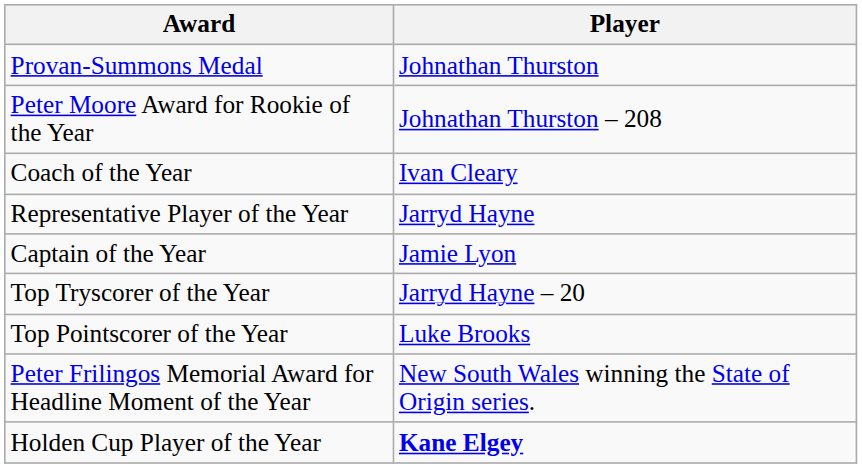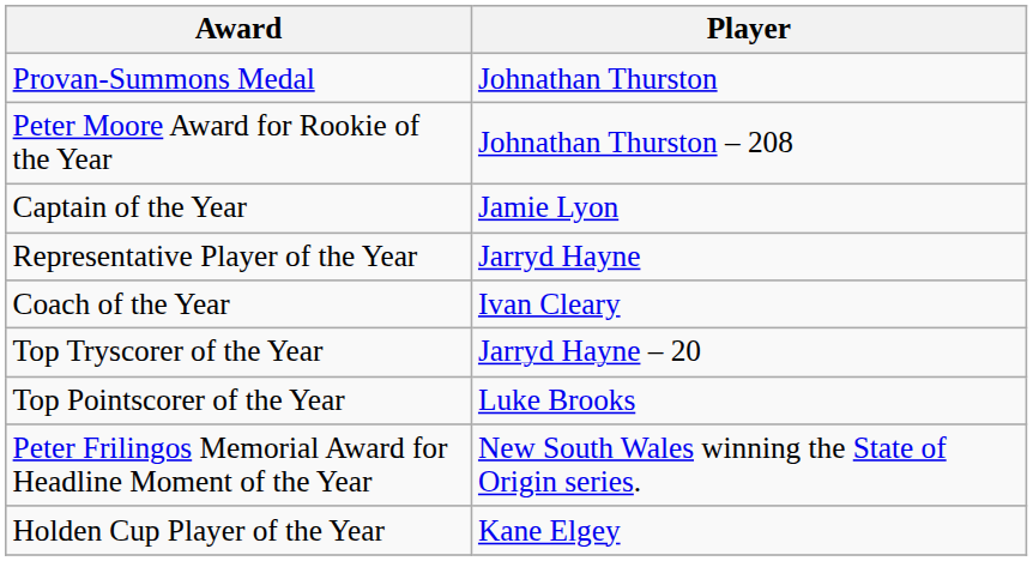rows swapped: Captain of the Year <-> Coach of the Year
Holden Cup Player of the Year | Player: bold -> normal
